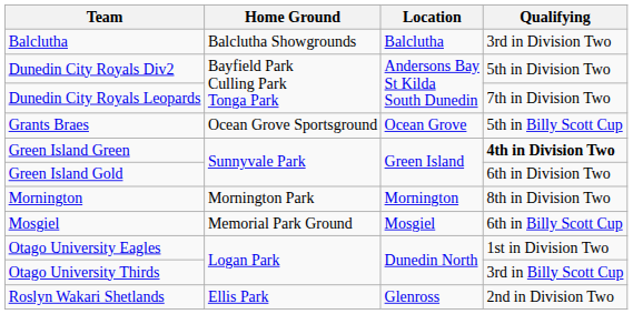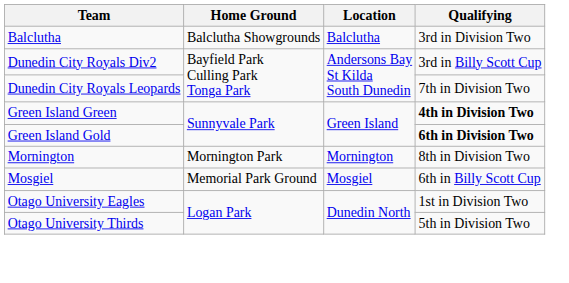Dunedin City Royals Div2 | Qualifying: 5th in Division Two -> 3rd in Billy Scott Cup
- row: Grants Braes | Ocean Grove Sportsground | Ocean Grove | 5th in Billy Scott Cup
Green Island Gold | Qualifying: normal -> bold
Otago University Thirds | Qualifying: 3rd in Billy Scott Cup -> 5th in Division Two
- row: Roslyn Wakari Shetlands | Ellis Park | Glenross | 2nd in Division Two
